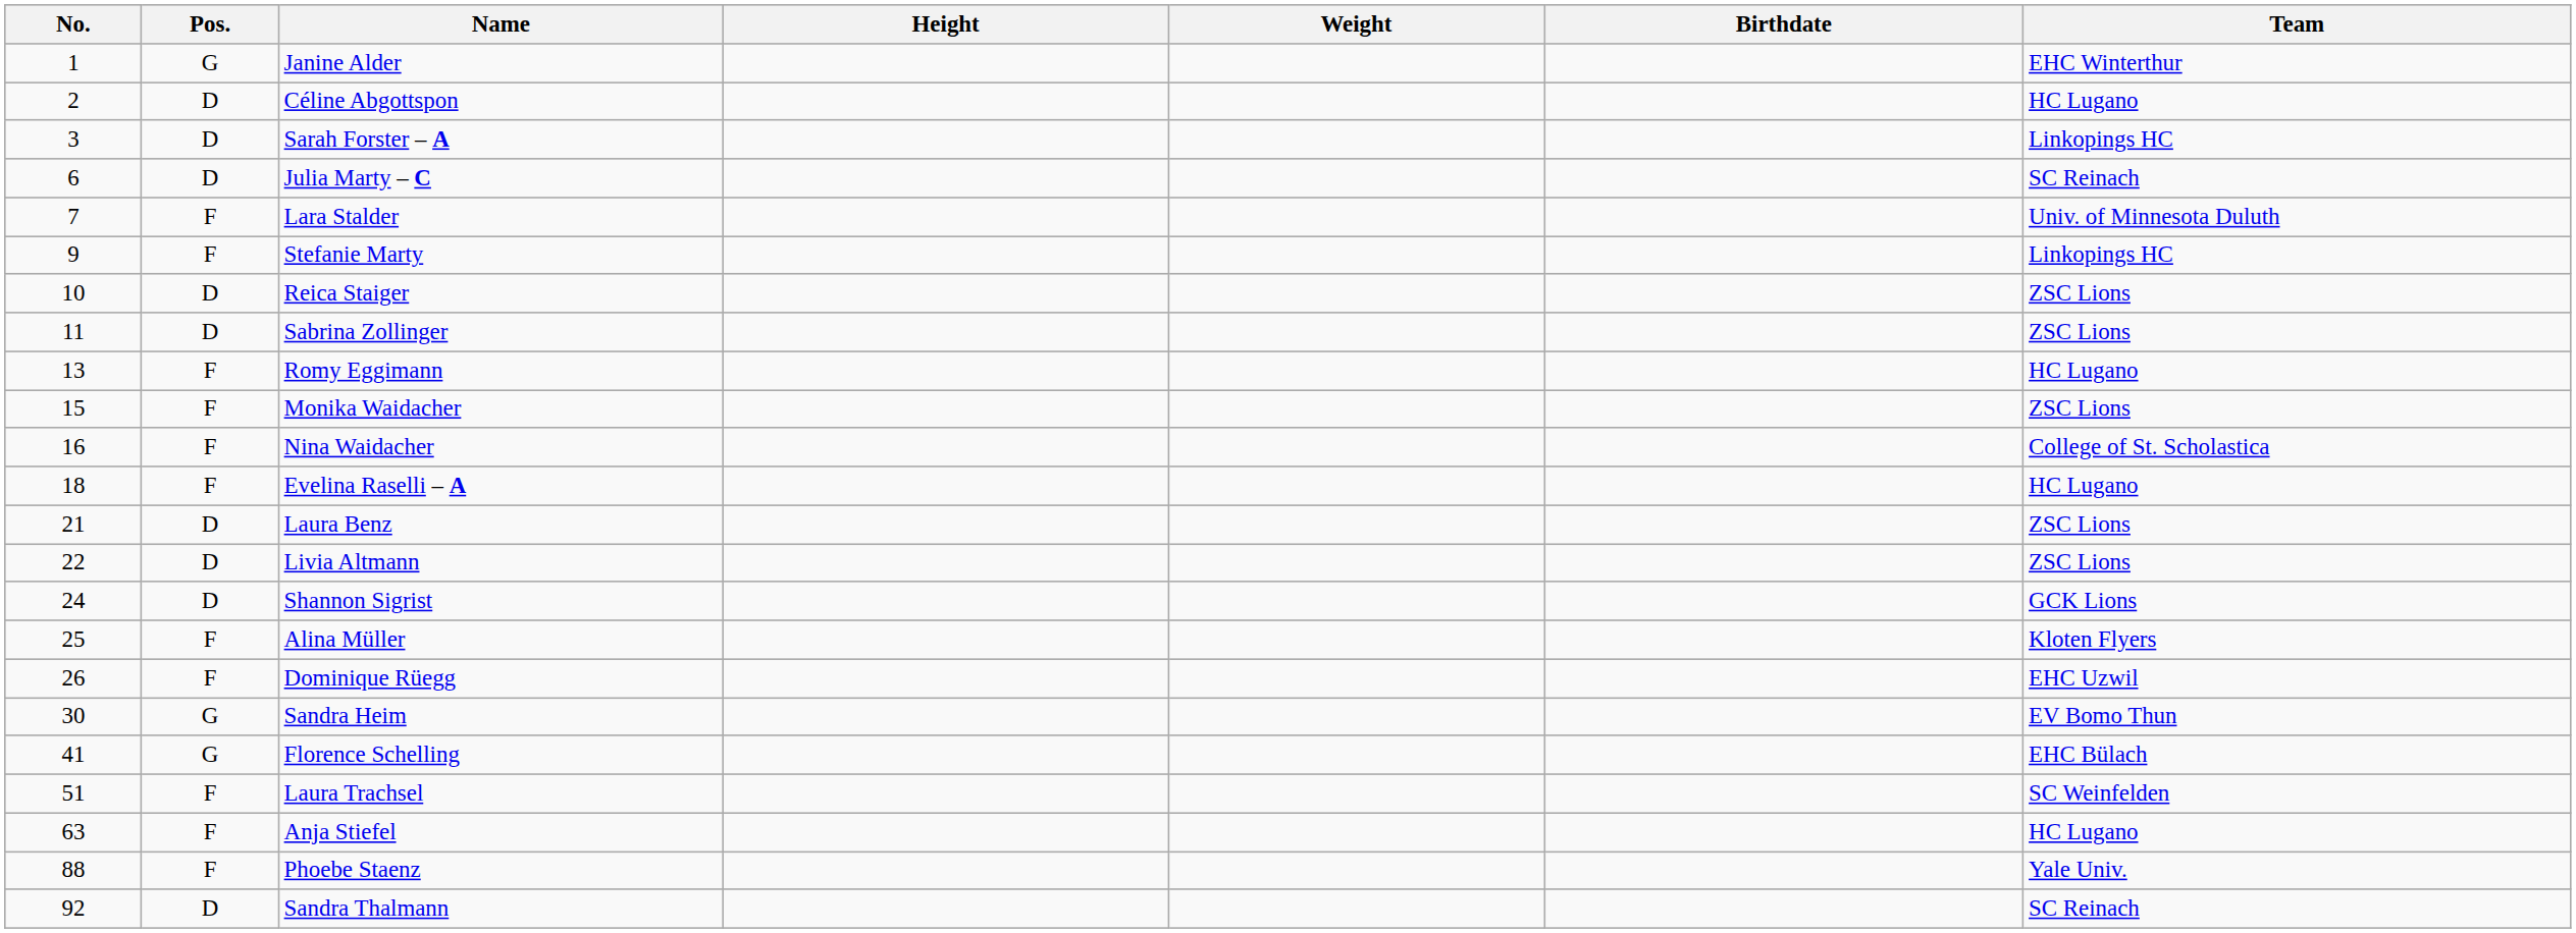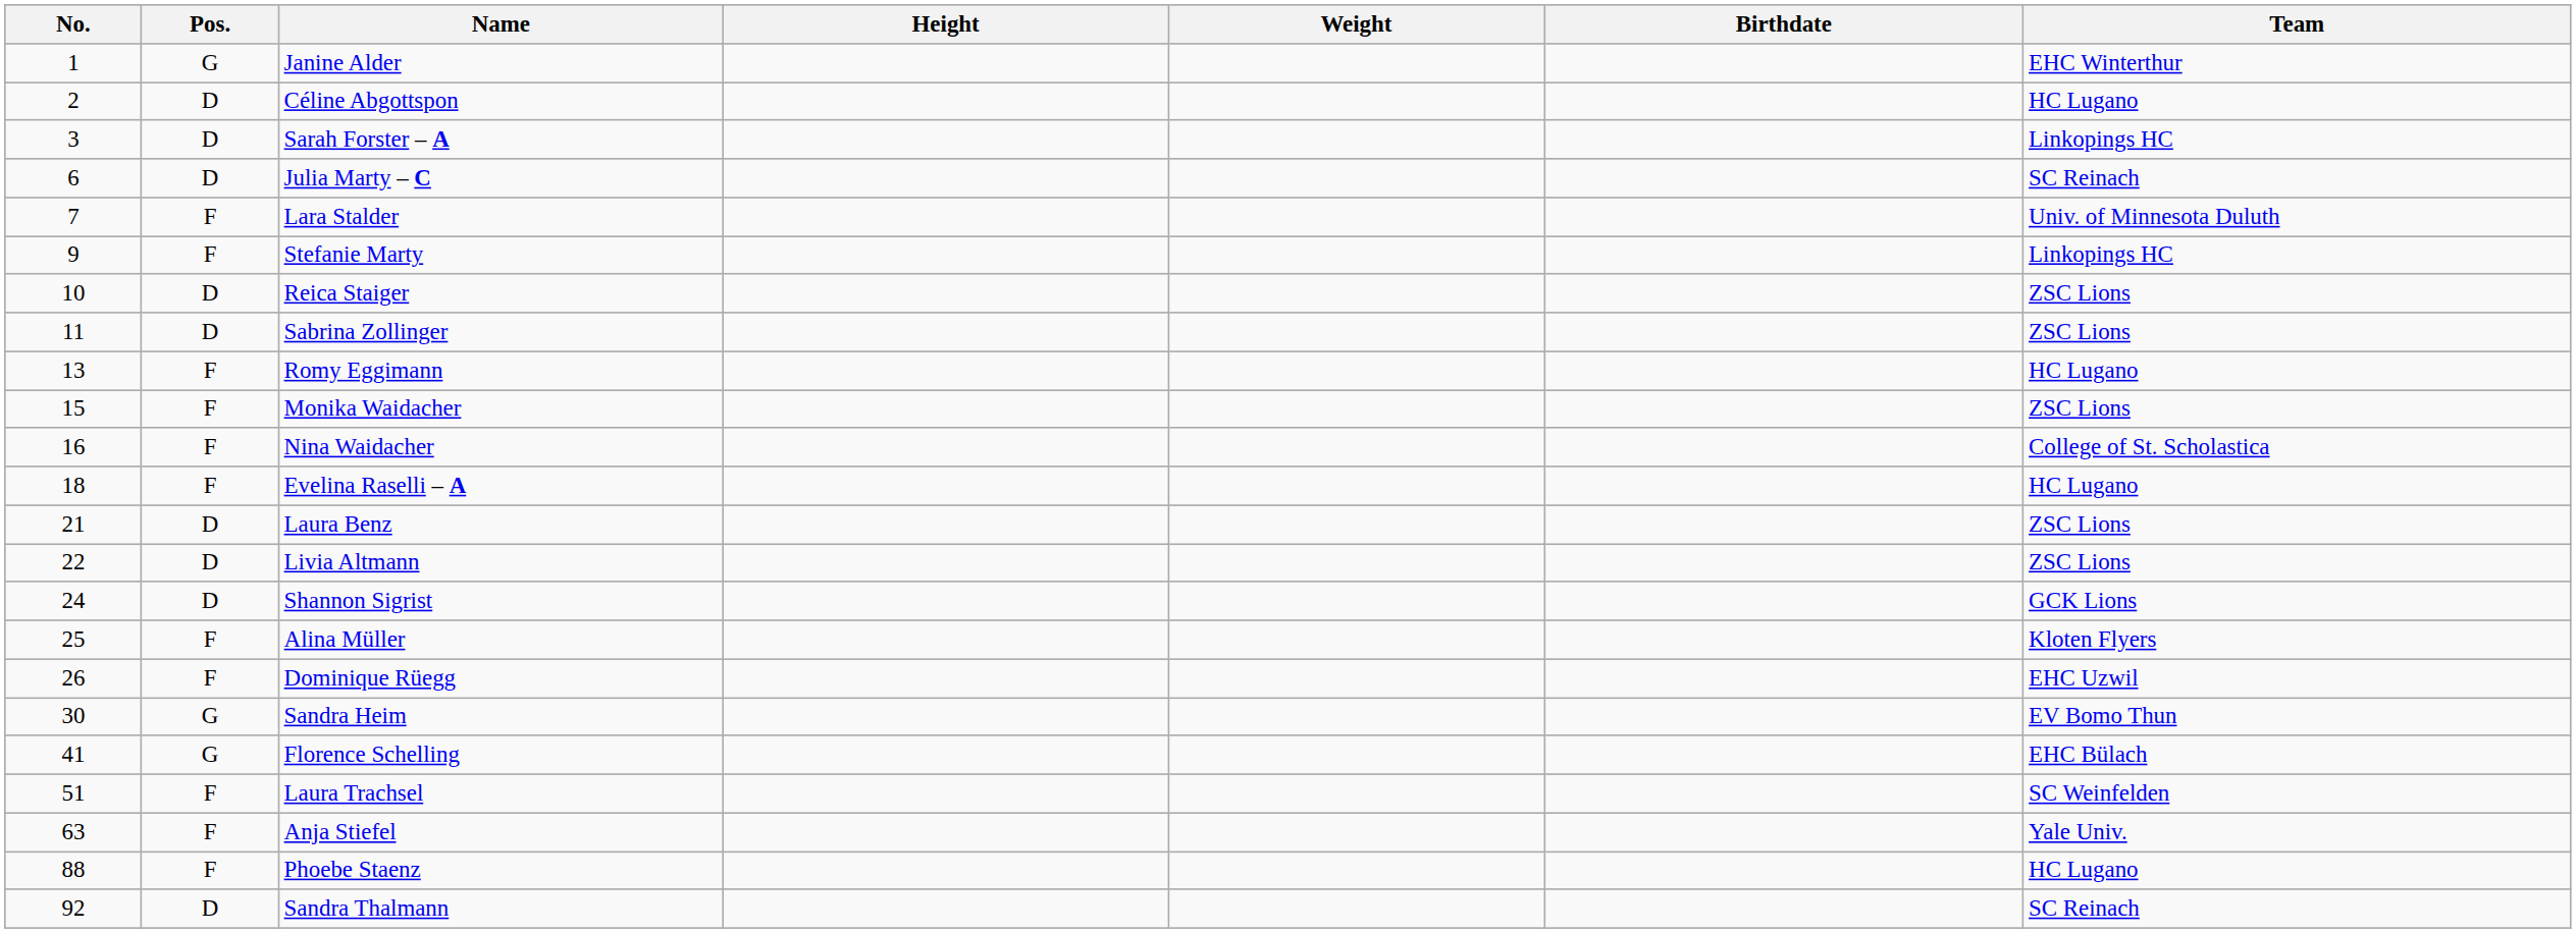Anja Stiefel | Team: HC Lugano -> Yale Univ.
Phoebe Staenz | Team: Yale Univ. -> HC Lugano
